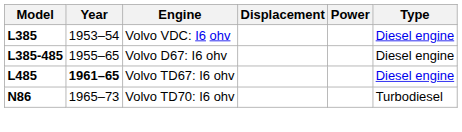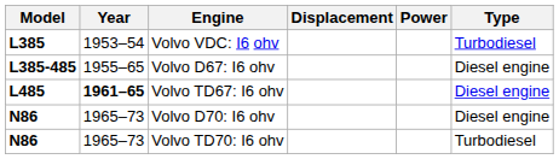Volvo VDC: I6 ohv | Type: Diesel engine -> Turbodiesel
+ row: N86 | 1965–73 | Volvo D70: I6 ohv | Diesel engine
